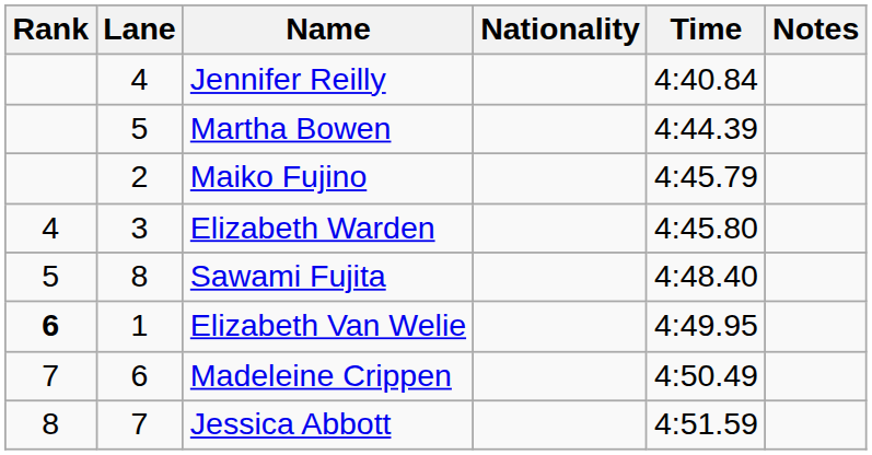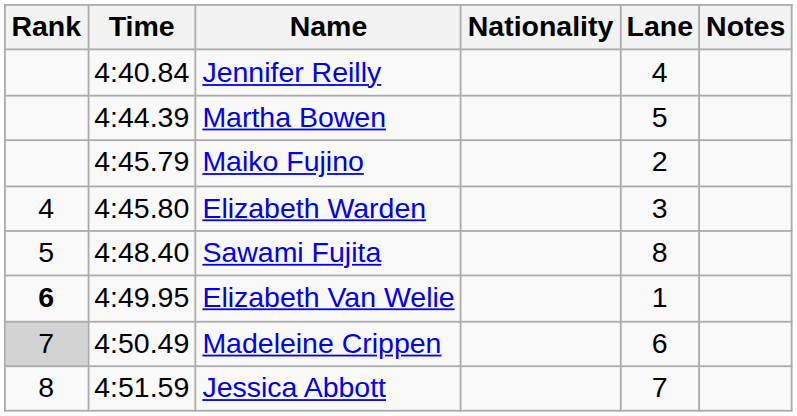columns swapped: Lane <-> Time
Madeleine Crippen | Rank: no background -> lightgrey background
